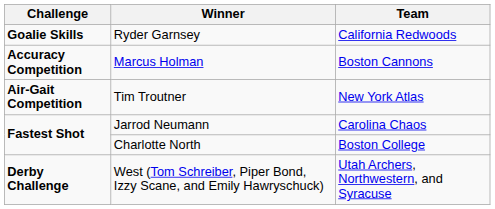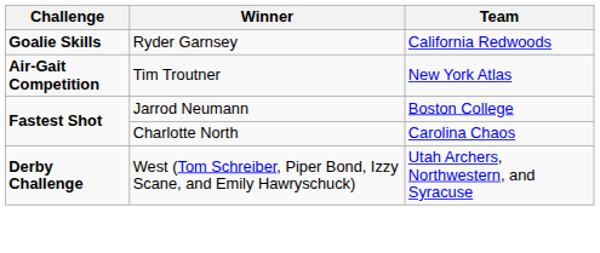- row: Accuracy Competition | Marcus Holman | Boston Cannons
Jarrod Neumann | Team: Carolina Chaos -> Boston College
Charlotte North | Team: Boston College -> Carolina Chaos
